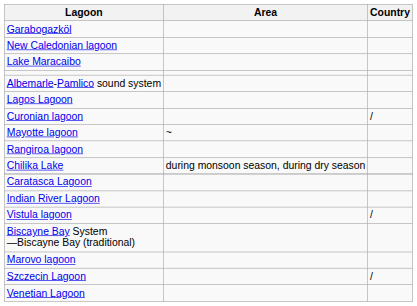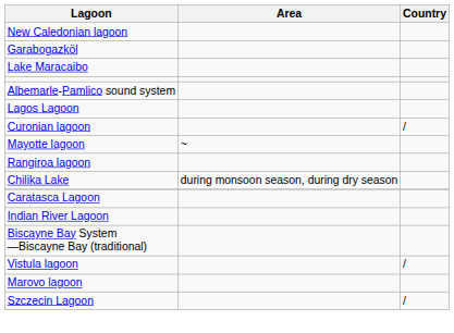rows swapped: New Caledonian lagoon <-> Garabogazköl
rows swapped: Vistula lagoon <-> Biscayne Bay System —Biscayne Bay (traditional)
- row: Venetian Lagoon
